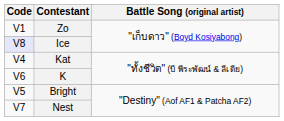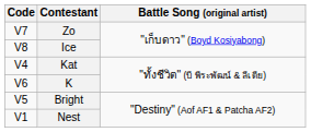Zo | Code: V1 -> V7
Ice | Code: lavender background -> no background
Nest | Code: V7 -> V1
